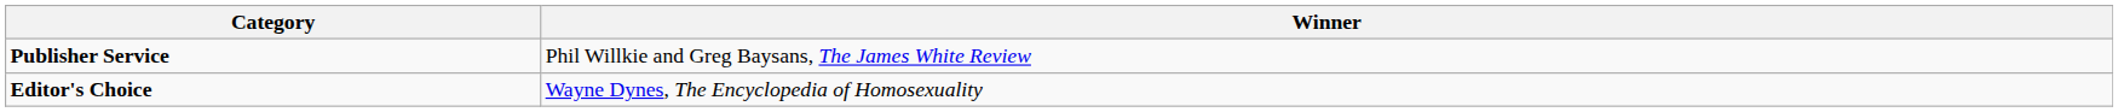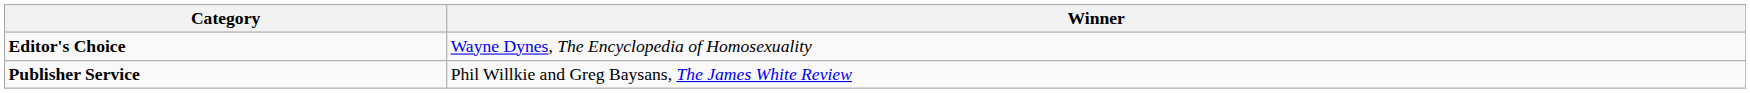rows swapped: Editor's Choice <-> Publisher Service
